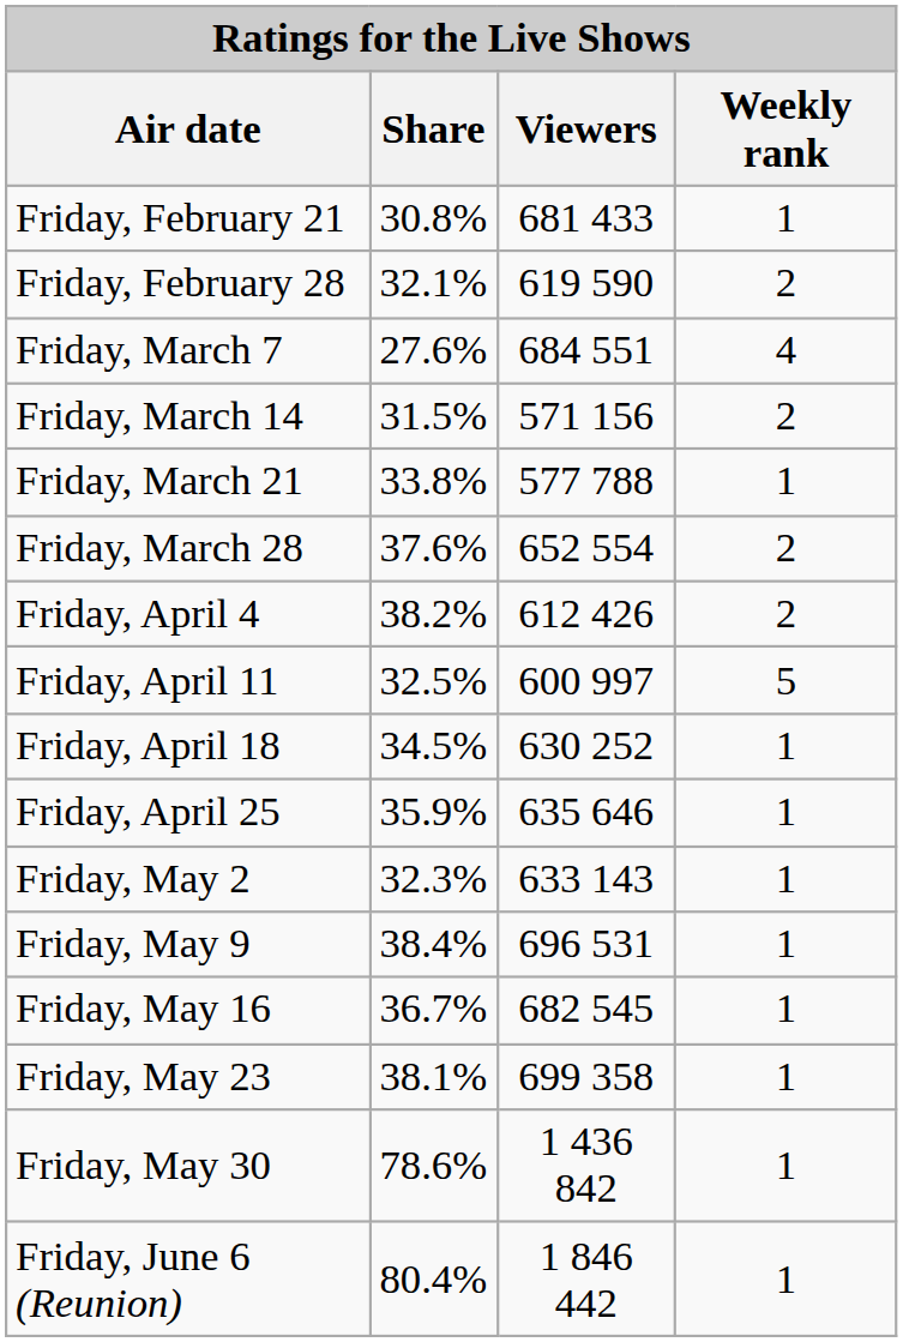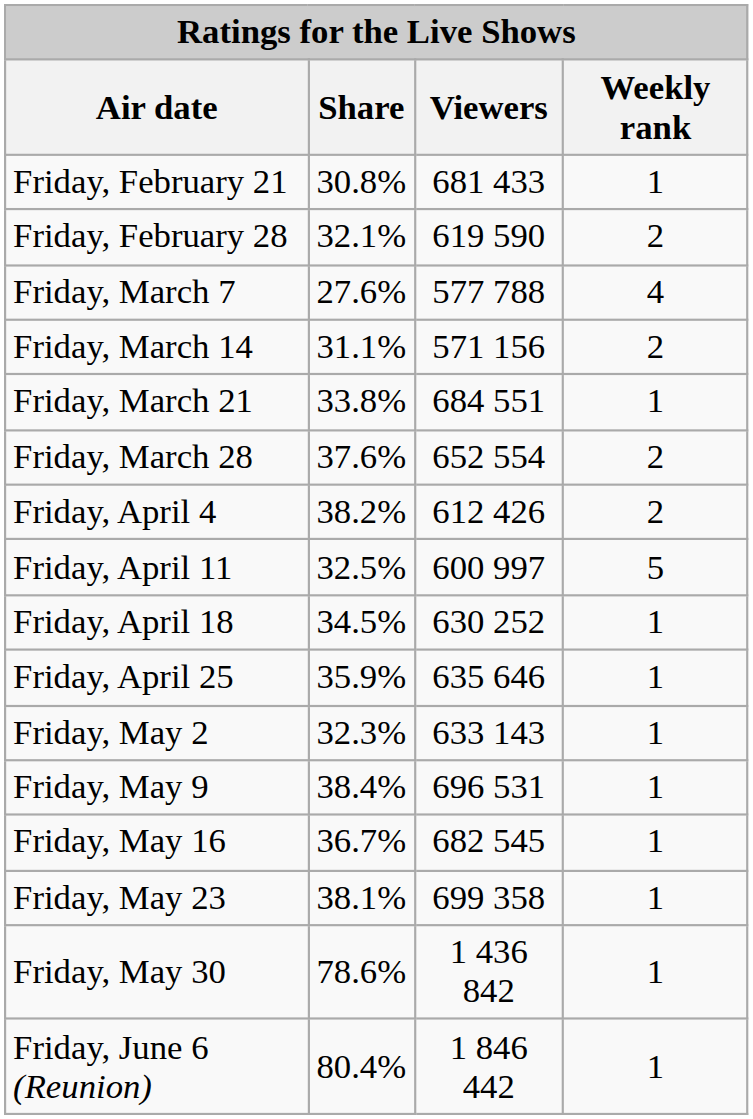Friday, March 7 | Viewers: 684 551 -> 577 788
Friday, March 14 | Share: 31.5% -> 31.1%
Friday, March 21 | Viewers: 577 788 -> 684 551
